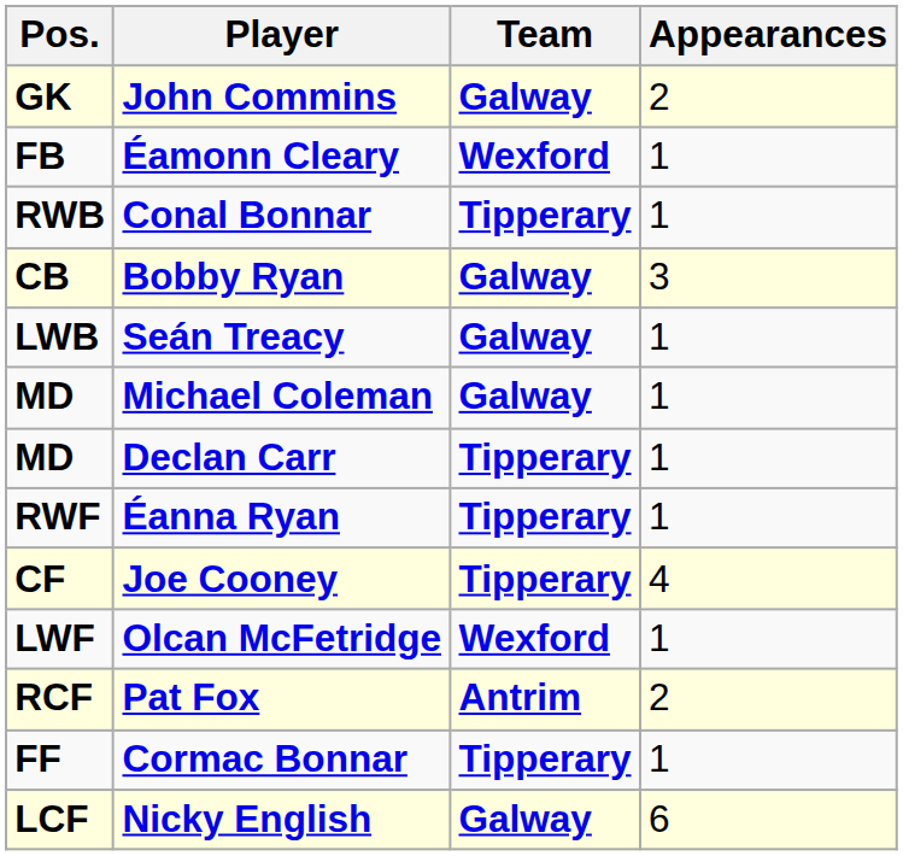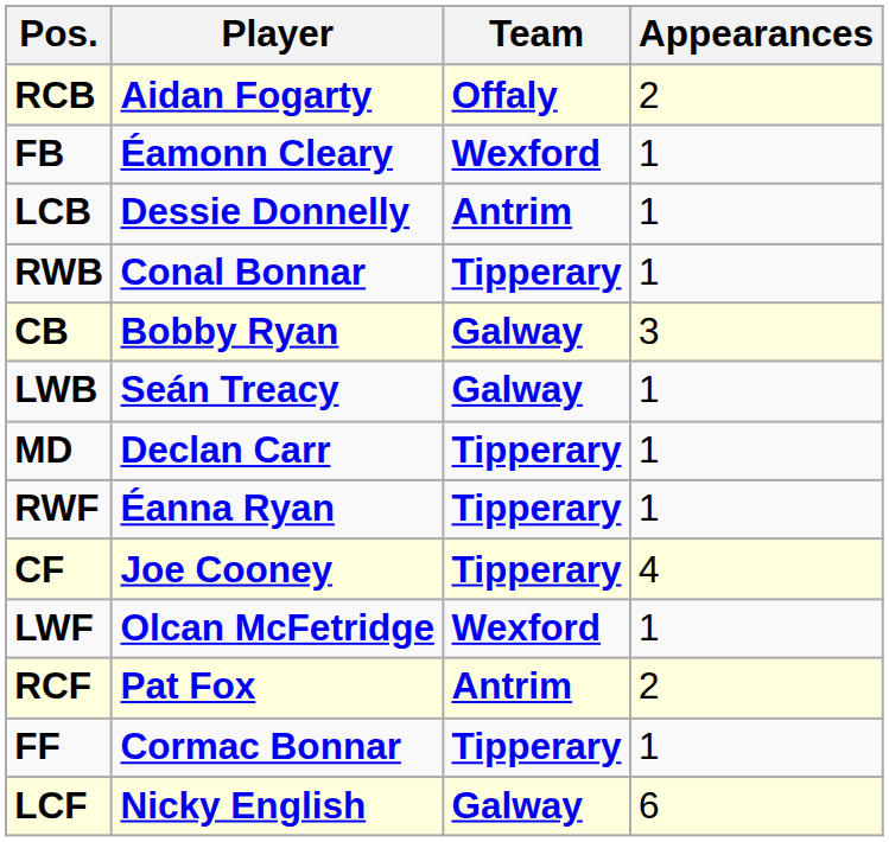- row: GK | John Commins | Galway | 2
+ row: RCB | Aidan Fogarty | Offaly | 2
+ row: LCB | Dessie Donnelly | Antrim | 1
- row: MD | Michael Coleman | Galway | 1
